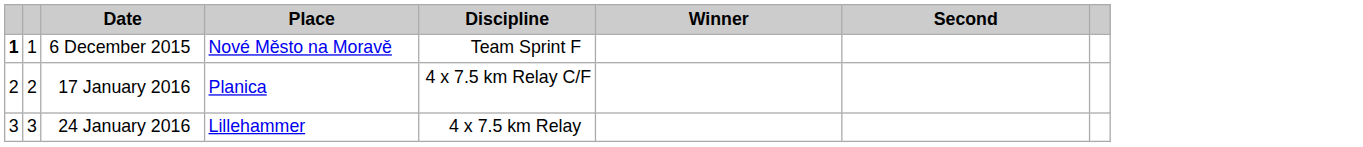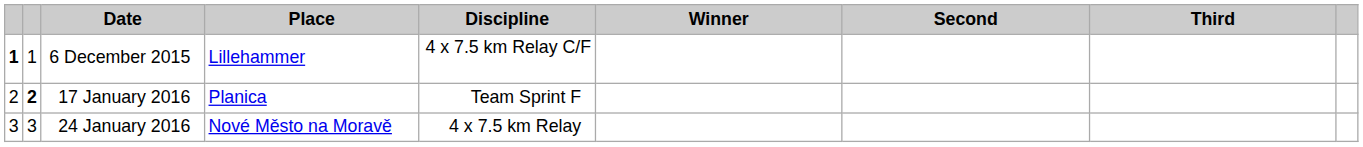+ column: Third
6 December 2015 | Place: Nové Město na Moravě -> Lillehammer
6 December 2015 | Discipline: Team Sprint F -> 4 x 7.5 km Relay C/F
17 January 2016 | column 2: normal -> bold
17 January 2016 | Discipline: 4 x 7.5 km Relay C/F -> Team Sprint F
24 January 2016 | Place: Lillehammer -> Nové Město na Moravě
